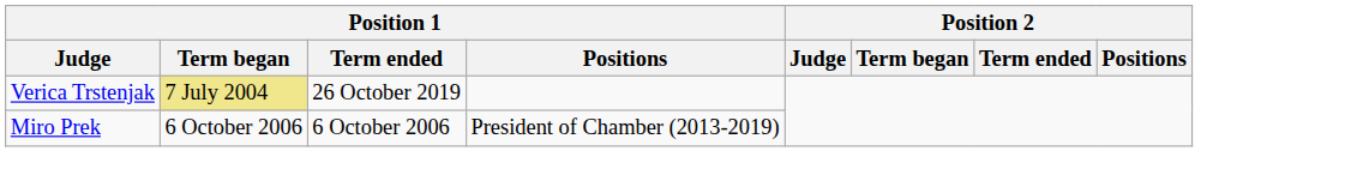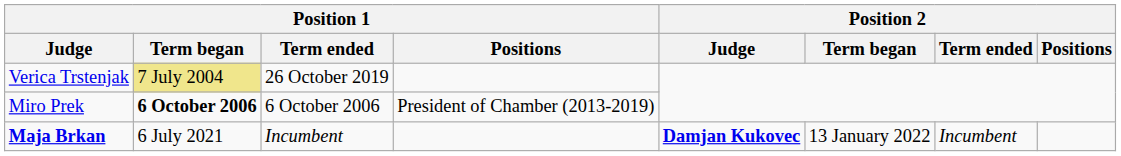Miro Prek | Position 1 / Term began: normal -> bold
+ row: Maja Brkan | 6 July 2021 | Incumbent | Damjan Kukovec | 13 January 2022 | Incumbent
